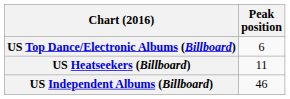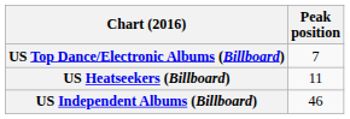US Top Dance/Electronic Albums (Billboard) | Peak position: 6 -> 7
